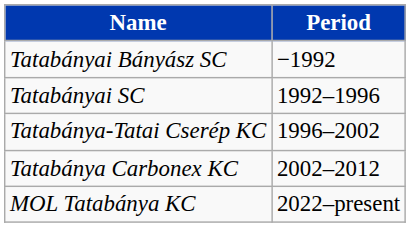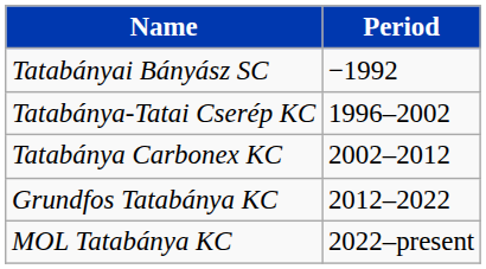- row: Tatabányai SC | 1992–1996
+ row: Grundfos Tatabánya KC | 2012–2022
